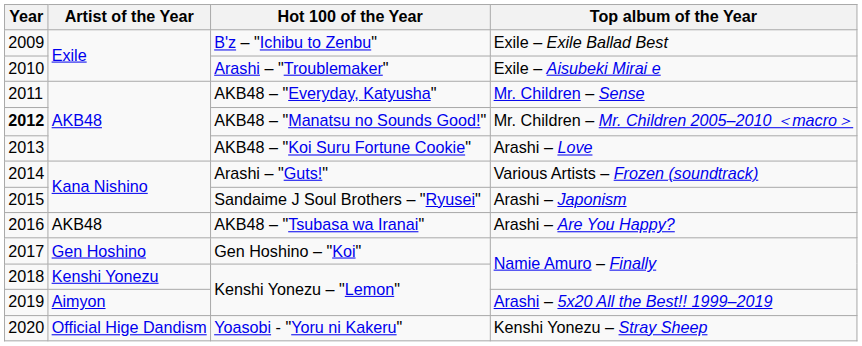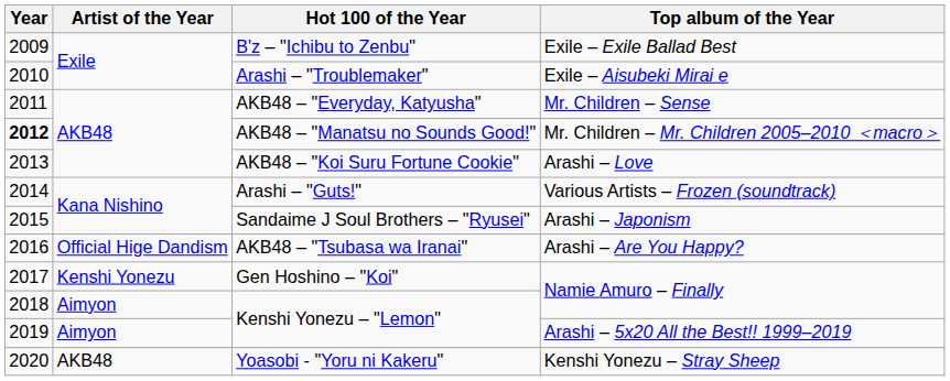AKB48 – "Tsubasa wa Iranai" | Artist of the Year: AKB48 -> Official Hige Dandism
Gen Hoshino – "Koi" | Artist of the Year: Gen Hoshino -> Kenshi Yonezu
Kenshi Yonezu – "Lemon" / Namie Amuro – Finally | Artist of the Year: Kenshi Yonezu -> Aimyon
Yoasobi - "Yoru ni Kakeru" | Artist of the Year: Official Hige Dandism -> AKB48
